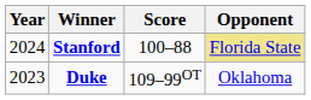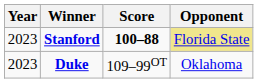Stanford | Year: 2024 -> 2023
Stanford | Score: normal -> bold
